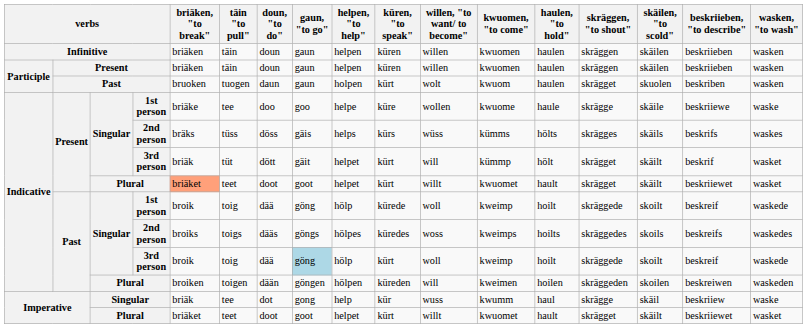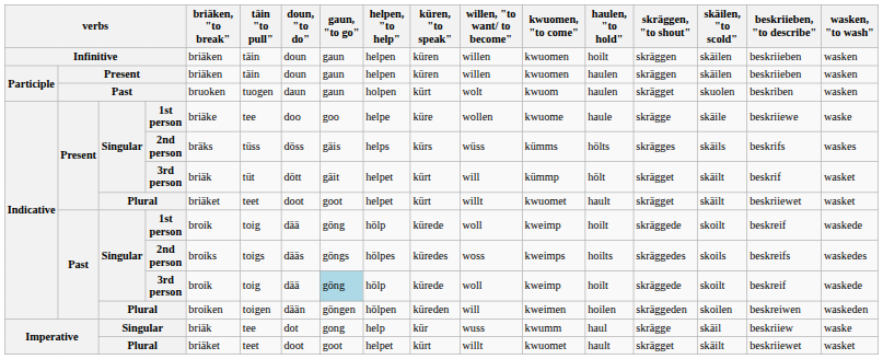Infinitive | haulen, "to hold": haulen -> hoilt
Present / Plural | briäken, "to break": lightsalmon background -> no background
Past / 3rd person | küren, "to speak": kürt -> kürede
